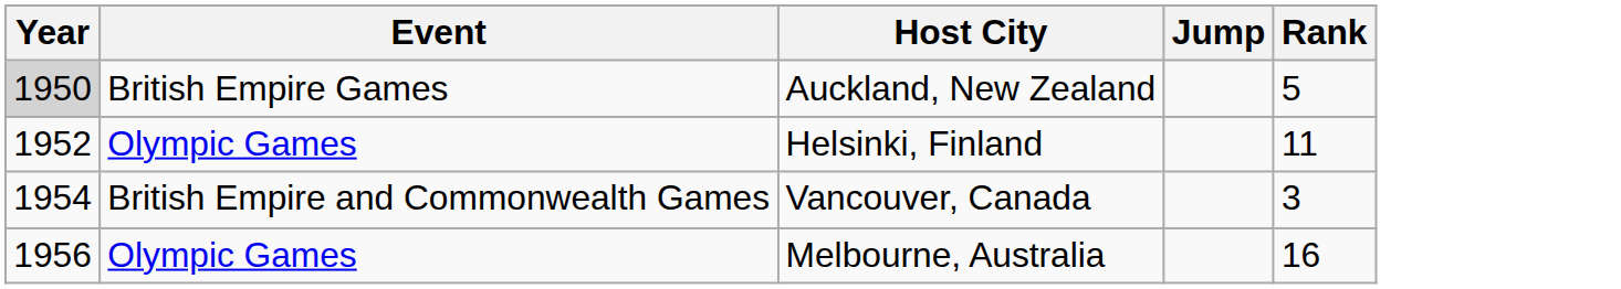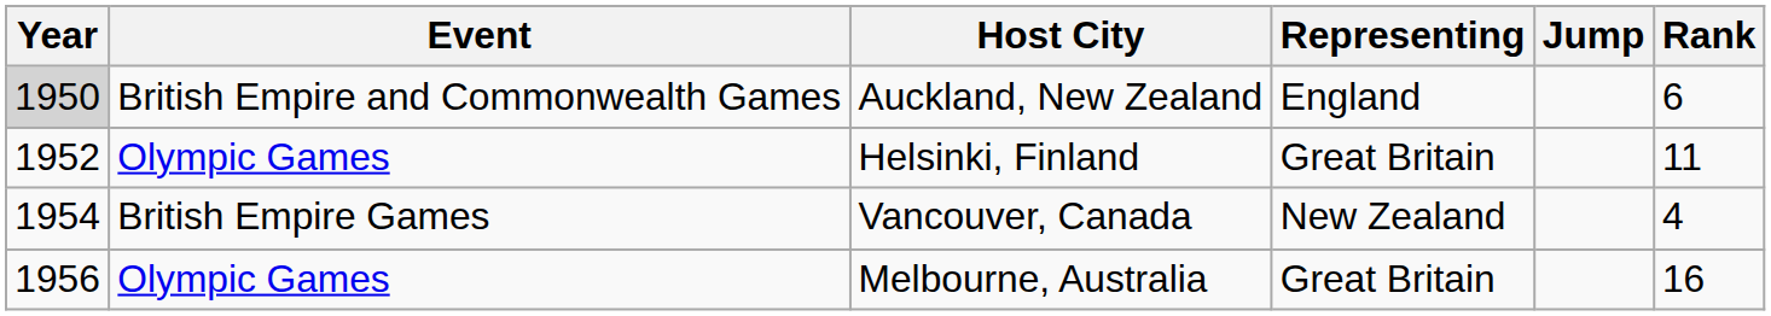+ column: Representing | England | Great Britain | New Zealand | Great Britain
Auckland, New Zealand | Event: British Empire Games -> British Empire and Commonwealth Games
Auckland, New Zealand | Rank: 5 -> 6
Vancouver, Canada | Event: British Empire and Commonwealth Games -> British Empire Games
Vancouver, Canada | Rank: 3 -> 4
